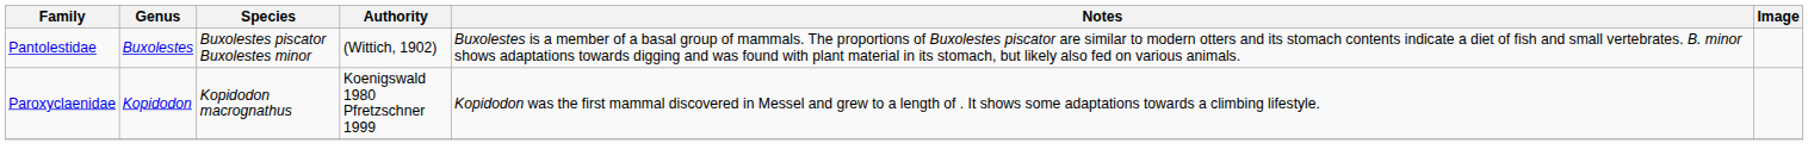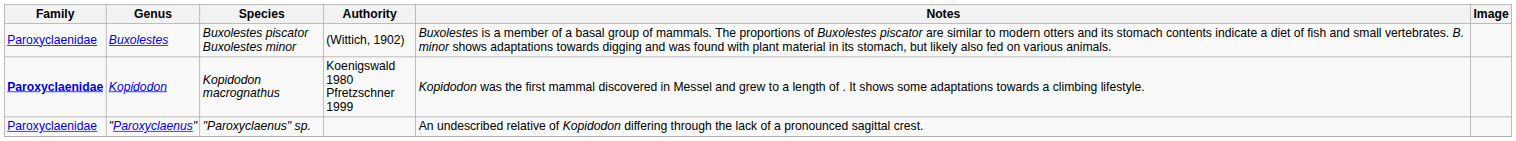Buxolestes | Family: Pantolestidae -> Paroxyclaenidae
Kopidodon | Family: normal -> bold
+ row: Paroxyclaenidae | "Paroxyclaenus" | "Paroxyclaenus" sp. | An undescribed relative of Kopidodon differing through the lack of a pronounced sagittal crest.
